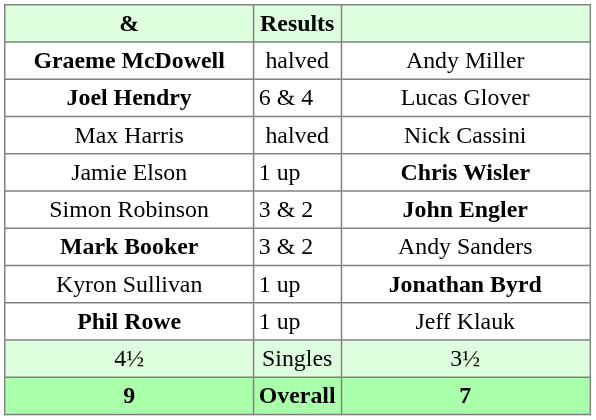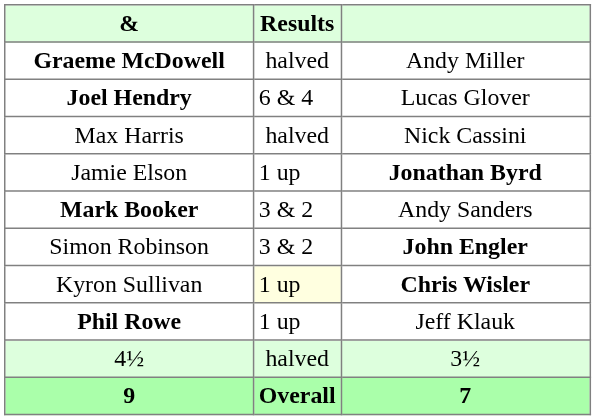Jamie Elson | column 3: Chris Wisler -> Jonathan Byrd
rows swapped: Simon Robinson <-> Mark Booker
Kyron Sullivan | Results: no background -> lightyellow background
Kyron Sullivan | column 3: Jonathan Byrd -> Chris Wisler
4½ | Results: Singles -> halved
